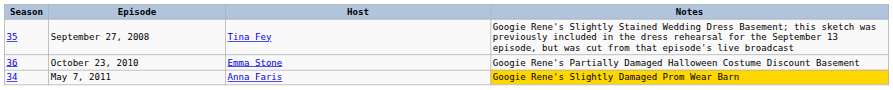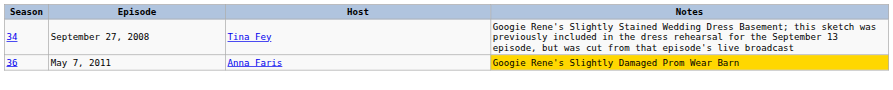September 27, 2008 | Season: 35 -> 34
- row: 36 | October 23, 2010 | Emma Stone | Googie Rene's Partially Damaged Halloween Costume Discount Basement
May 7, 2011 | Season: 34 -> 36
